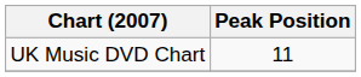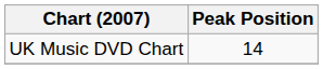UK Music DVD Chart | Peak Position: 11 -> 14
